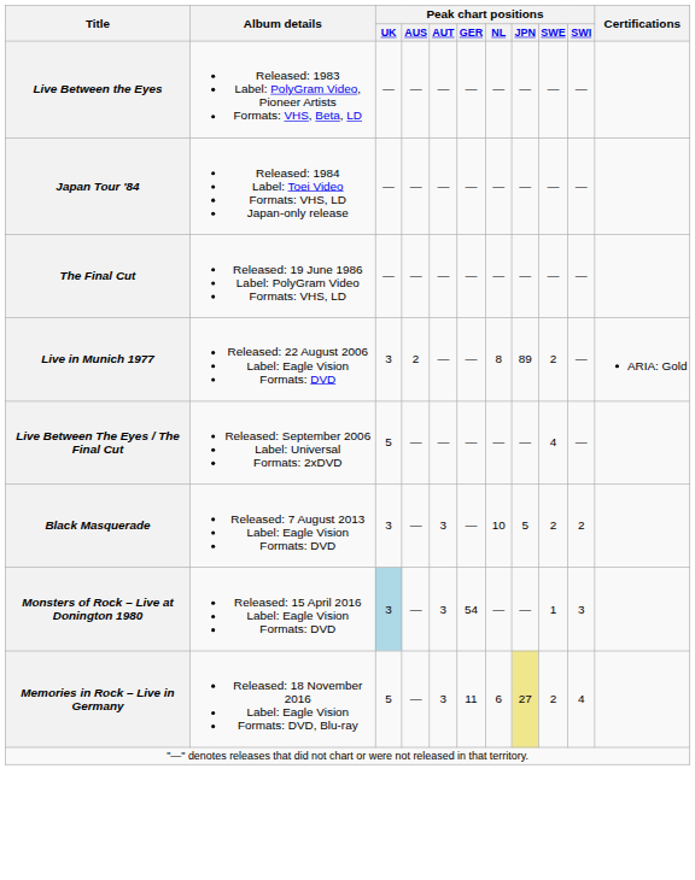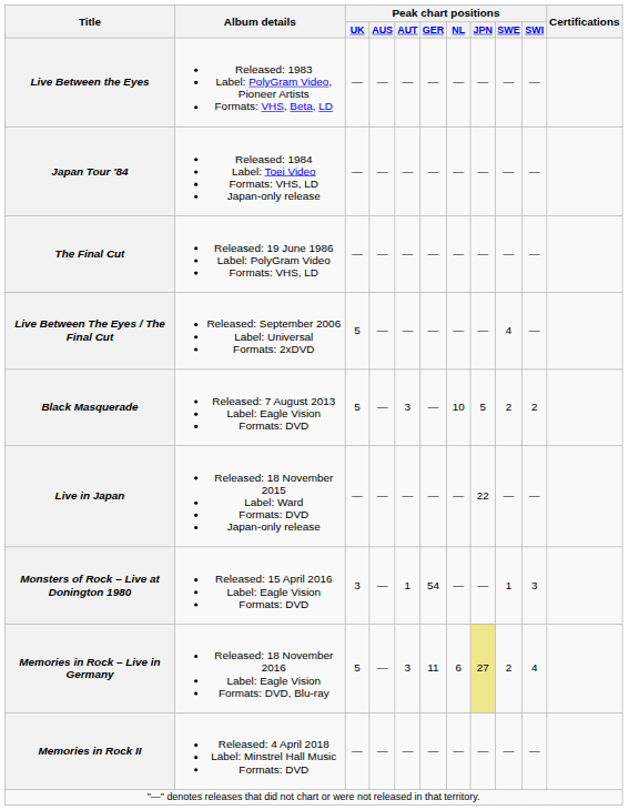- row: Live in Munich 1977 | Released: 22 August 2006 Label: Eagle Vision Formats: DVD | 3 | 2 | — | — | 8 | 89 | 2 | — | ARIA: Gold
Black Masquerade | Peak chart positions / UK: 3 -> 5
+ row: Live in Japan | Released: 18 November 2015 Label: Ward Formats: DVD Japan-only release | — | — | — | — | — | 22 | — | —
Monsters of Rock – Live at Donington 1980 | Peak chart positions / UK: lightblue background -> no background
Monsters of Rock – Live at Donington 1980 | Peak chart positions / AUT: 3 -> 1
+ row: Memories in Rock II | Released: 4 April 2018 Label: Minstrel Hall Music Formats: DVD | — | — | — | — | — | — | — | —
